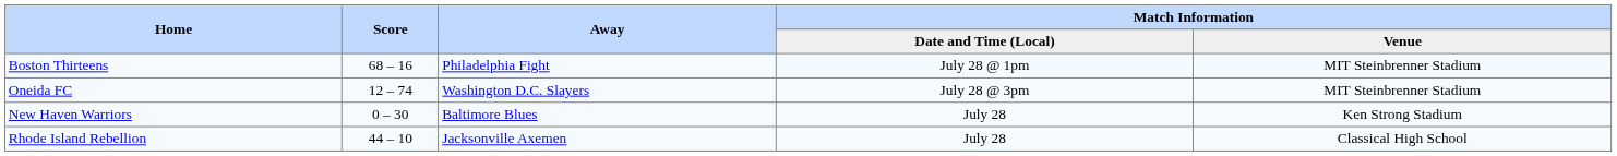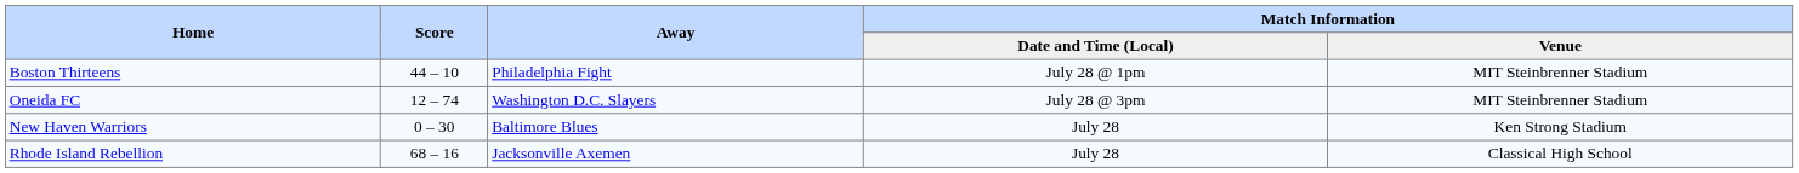Boston Thirteens | Score: 68 – 16 -> 44 – 10
Rhode Island Rebellion | Score: 44 – 10 -> 68 – 16
